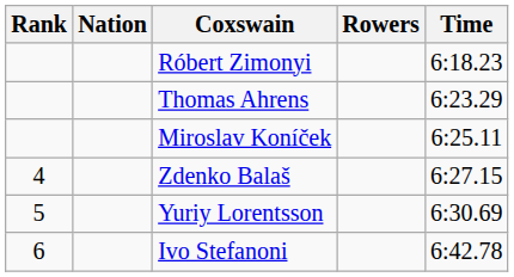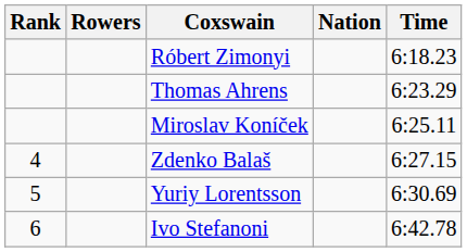columns swapped: Rowers <-> Nation
